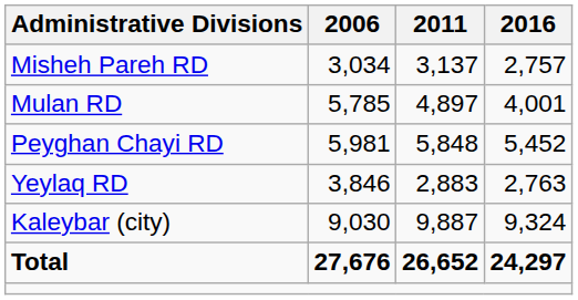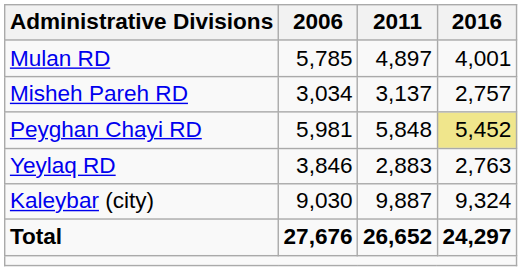rows swapped: Misheh Pareh RD <-> Mulan RD
Peyghan Chayi RD | 2016: no background -> khaki background
